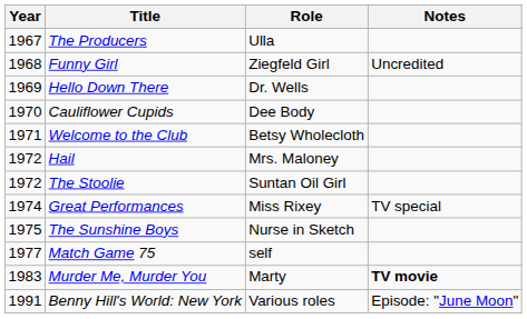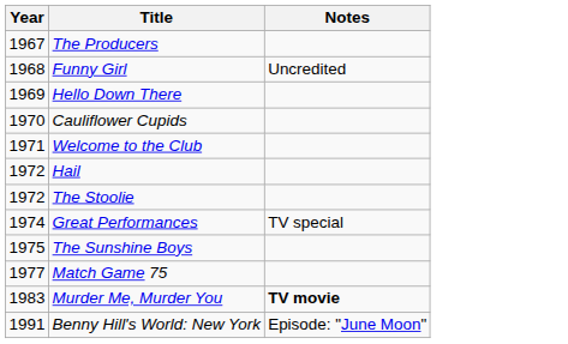- column: Role | Ulla | Ziegfeld Girl | Dr. Wells | Dee Body | Betsy Wholecloth | Mrs. Maloney | Suntan Oil Girl | Miss Rixey | Nurse in Sketch | self | Marty | Various roles
